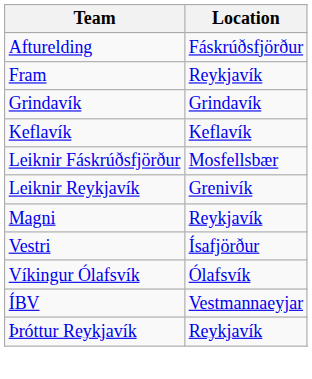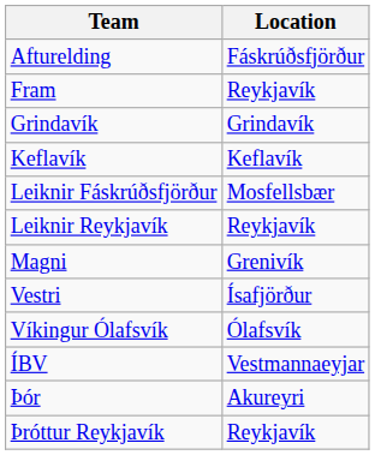Leiknir Reykjavík | Location: Grenivík -> Reykjavík
Magni | Location: Reykjavík -> Grenivík
+ row: Þór | Akureyri
